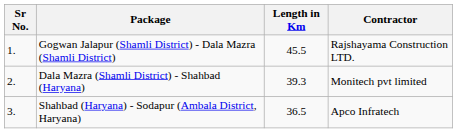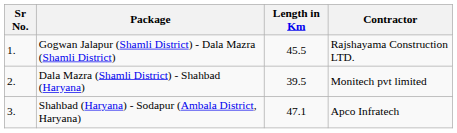Dala Mazra (Shamli District) - Shahbad (Haryana) | Length in Km: 39.3 -> 39.5
Shahbad (Haryana) - Sodapur (Ambala District, Haryana) | Length in Km: 36.5 -> 47.1
